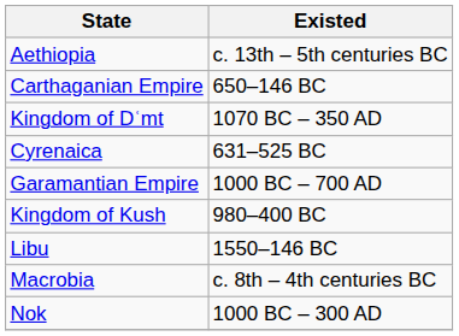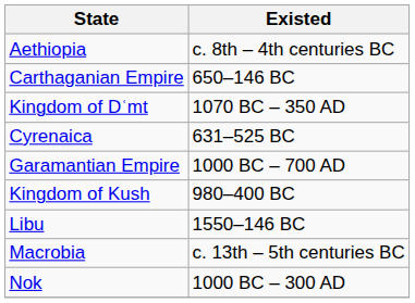Aethiopia | Existed: c. 13th – 5th centuries BC -> c. 8th – 4th centuries BC
Macrobia | Existed: c. 8th – 4th centuries BC -> c. 13th – 5th centuries BC
